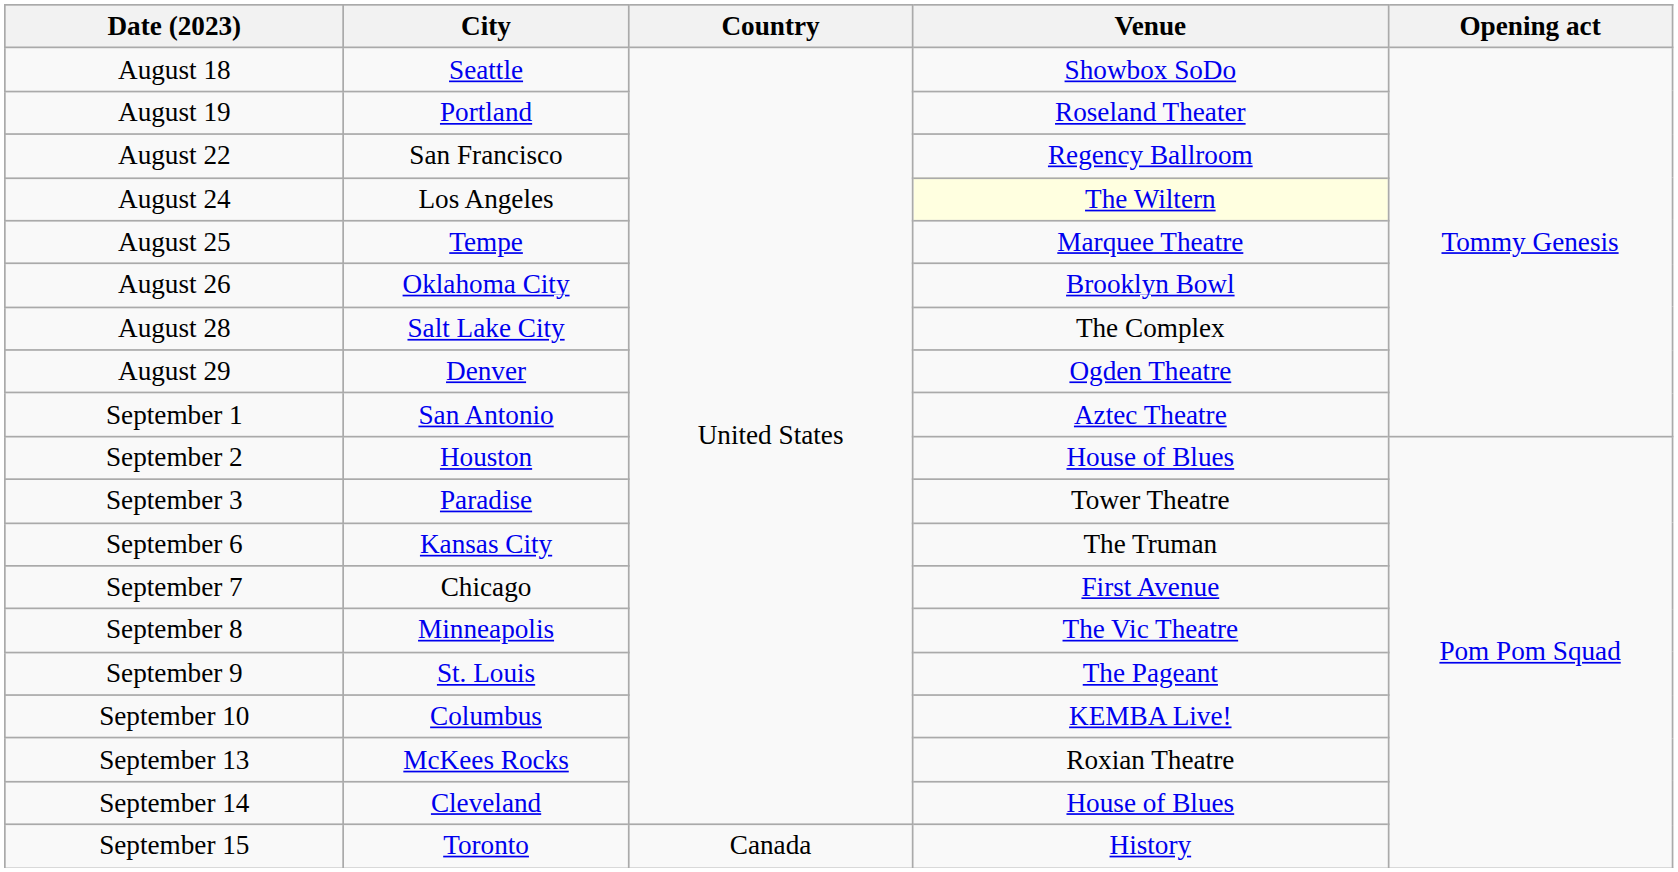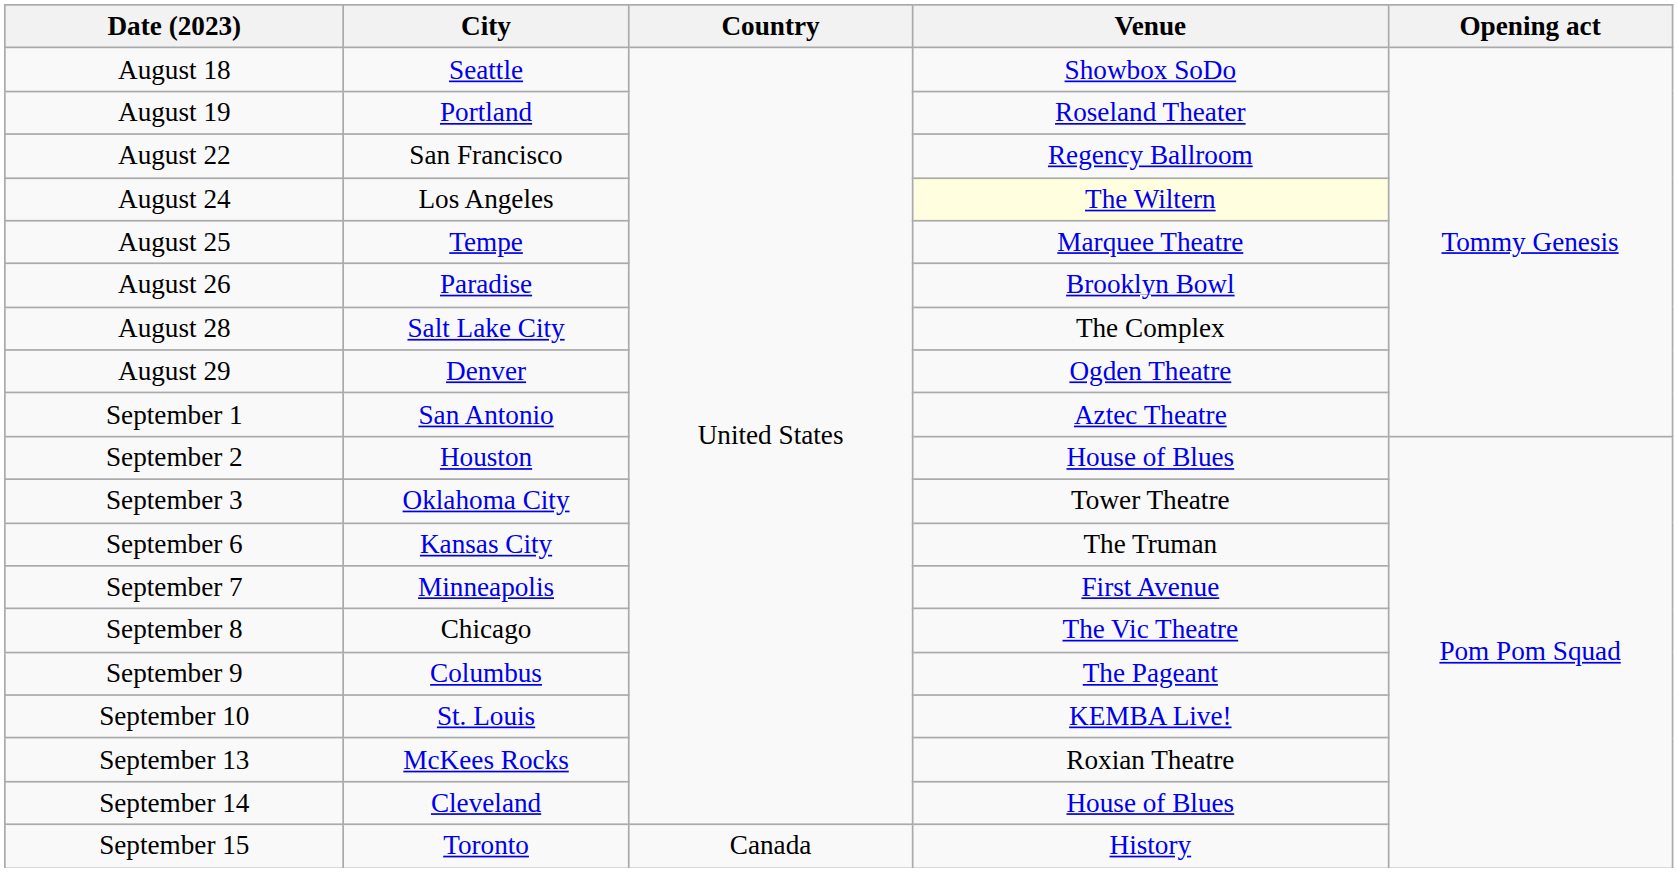August 26 | City: Oklahoma City -> Paradise
September 3 | City: Paradise -> Oklahoma City
September 7 | City: Chicago -> Minneapolis
September 8 | City: Minneapolis -> Chicago
September 9 | City: St. Louis -> Columbus
September 10 | City: Columbus -> St. Louis
